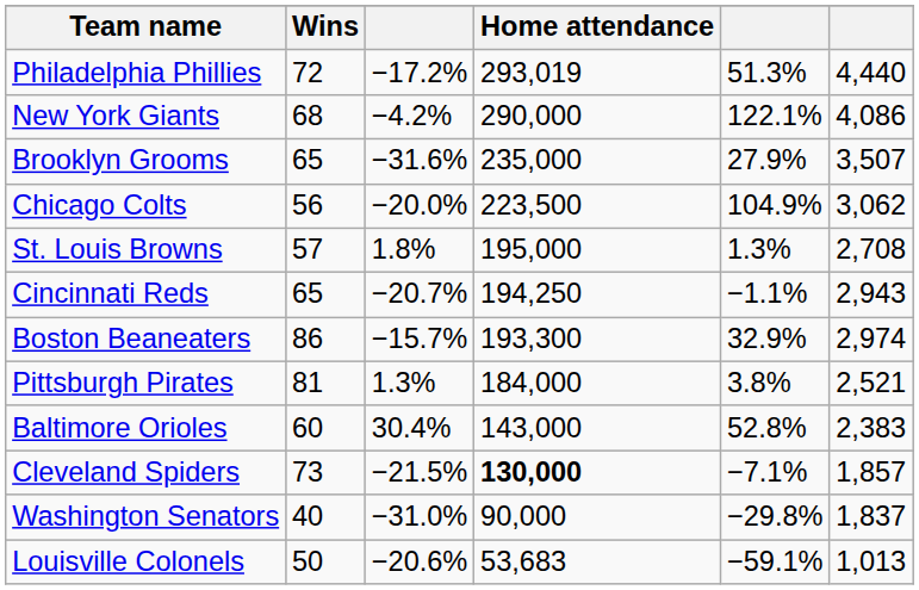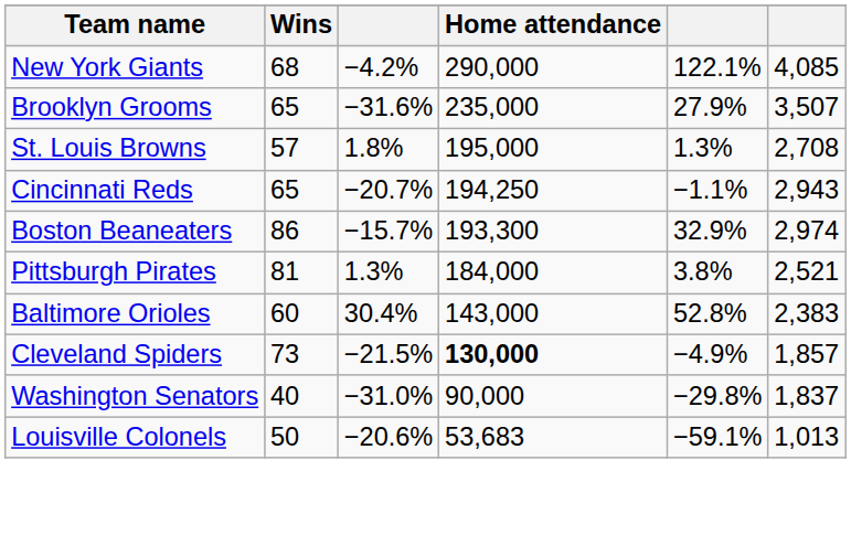- row: Philadelphia Phillies | 72 | −17.2% | 293,019 | 51.3% | 4,440
New York Giants | column 6: 4,086 -> 4,085
- row: Chicago Colts | 56 | −20.0% | 223,500 | 104.9% | 3,062
Cleveland Spiders | column 5: −7.1% -> −4.9%
